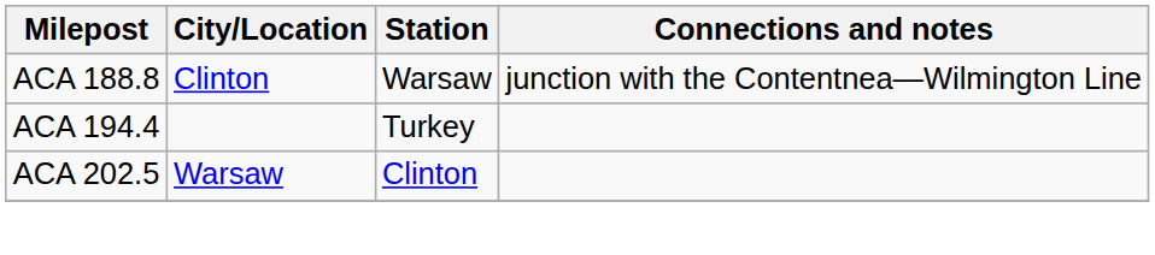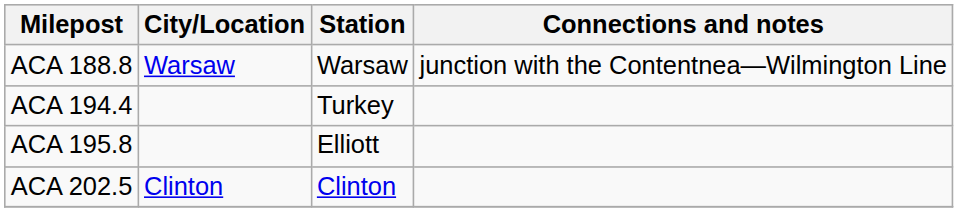ACA 188.8 | City/Location: Clinton -> Warsaw
+ row: ACA 195.8 | Elliott
ACA 202.5 | City/Location: Warsaw -> Clinton
